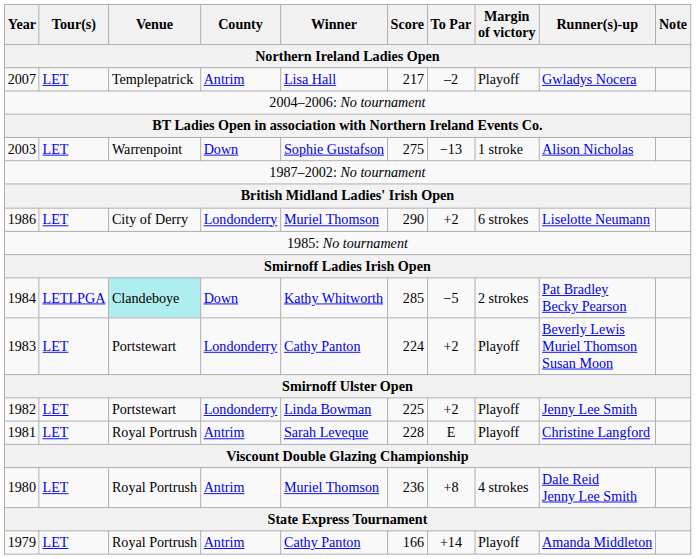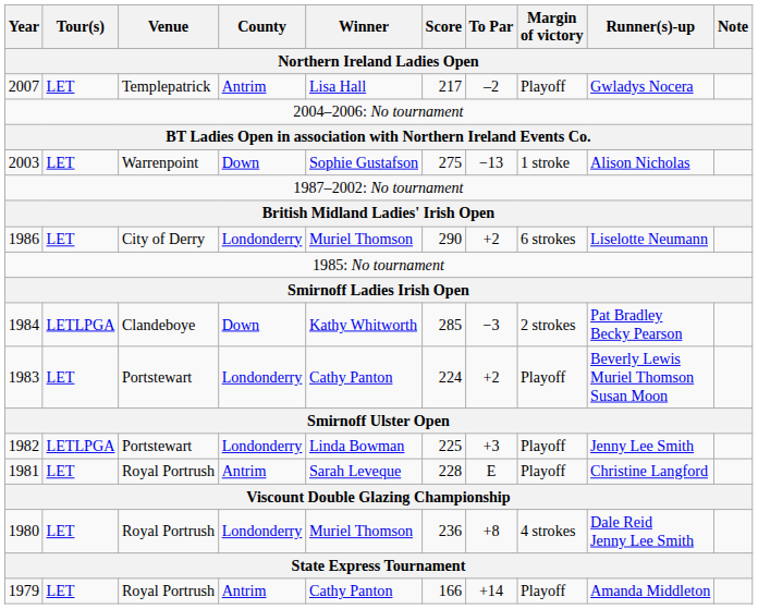1984 | Venue: paleturquoise background -> no background
1984 | To Par: −5 -> −3
1982 | Tour(s): LET -> LETLPGA
1982 | To Par: +2 -> +3
1980 | County: Antrim -> Londonderry
